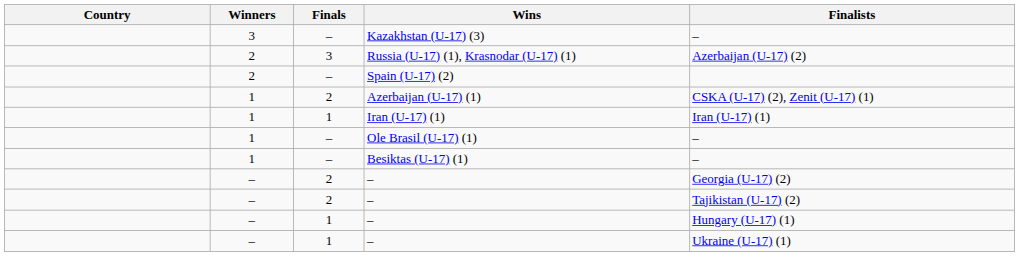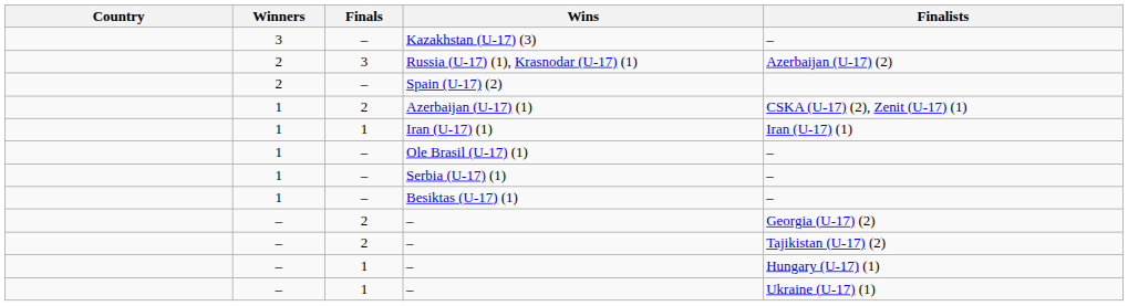+ row: 1 | – | Serbia (U-17) (1) | –
